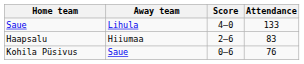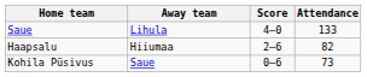Haapsalu | Attendance: 83 -> 82
Kohila Püsivus | Attendance: 76 -> 73
